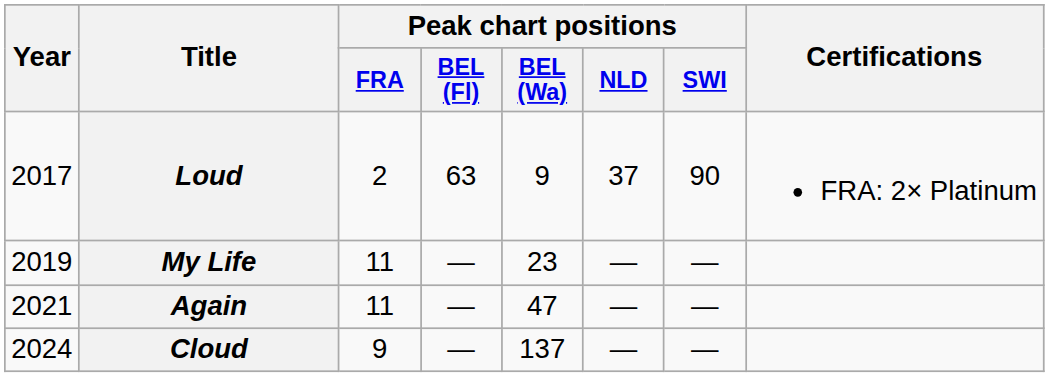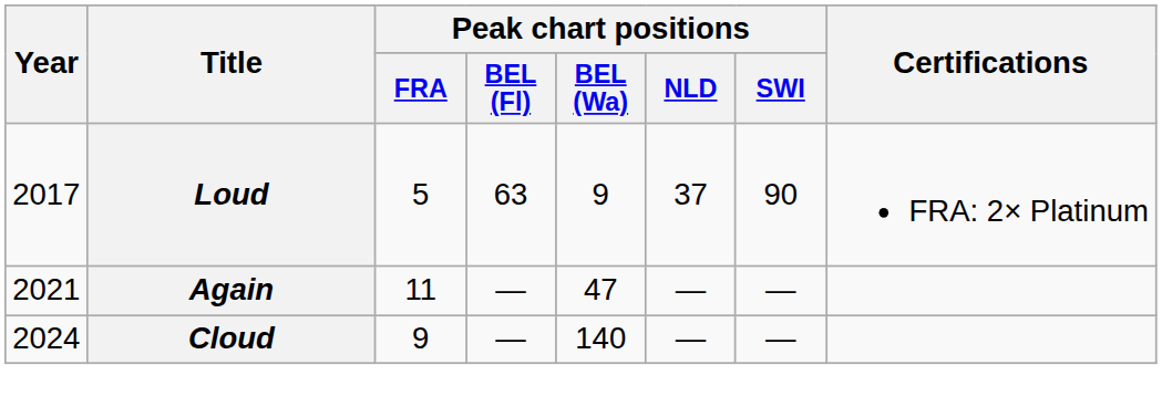Loud | Peak chart positions / FRA: 2 -> 5
- row: 2019 | My Life | 11 | — | 23 | — | —
Cloud | Peak chart positions / BEL (Wa): 137 -> 140
